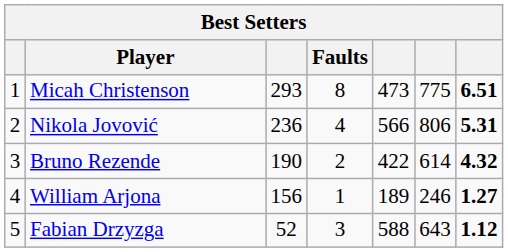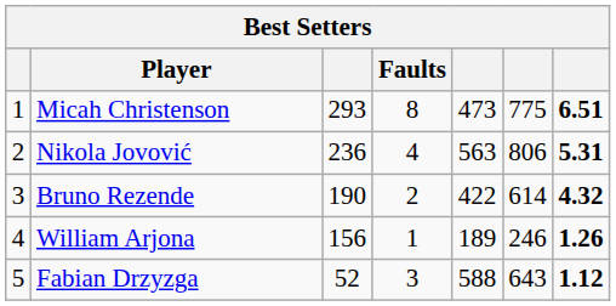Nikola Jovović | column 5: 566 -> 563
William Arjona | column 7: 1.27 -> 1.26
